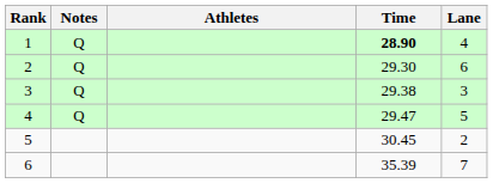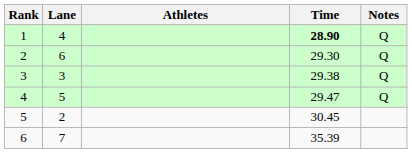columns swapped: Lane <-> Notes
